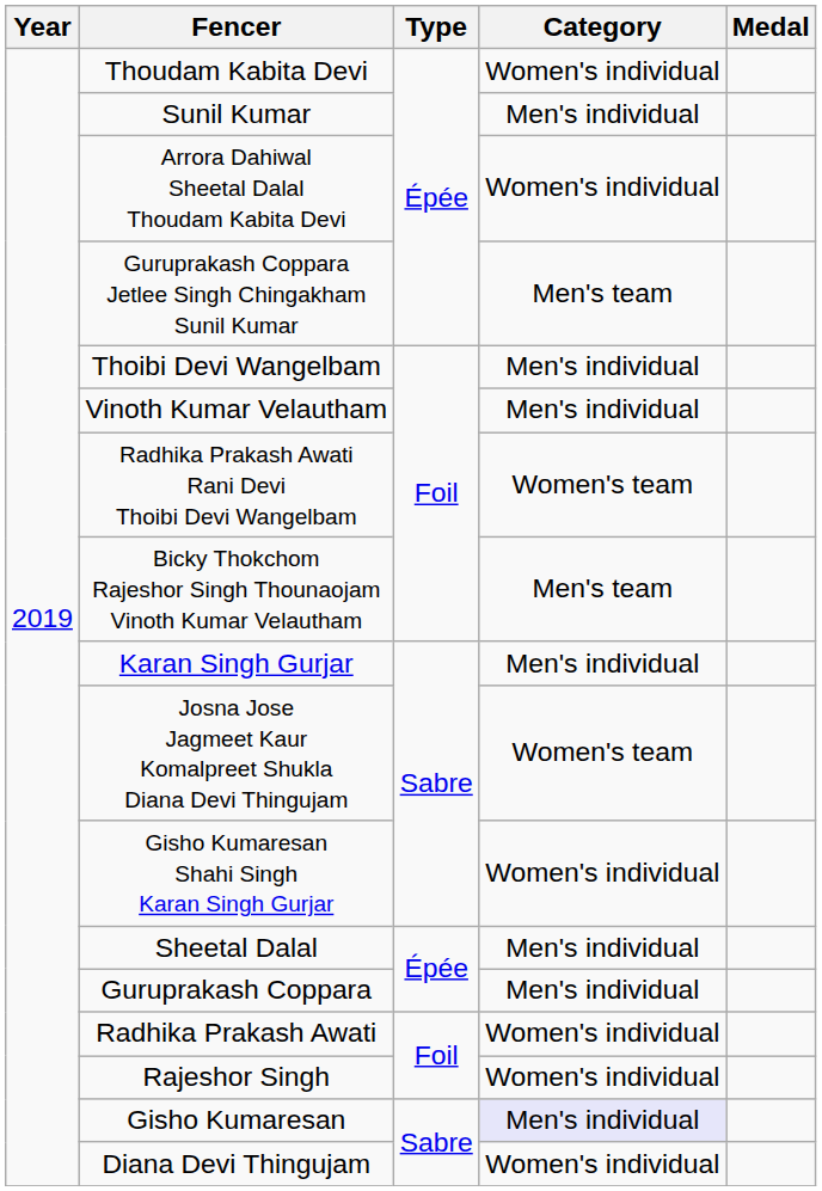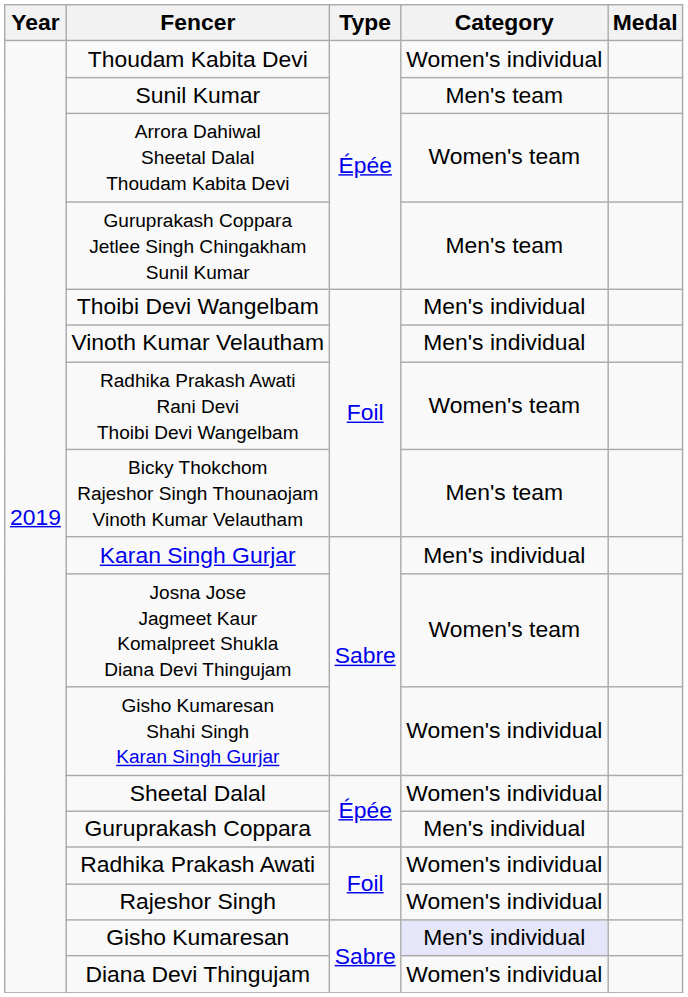Sunil Kumar | Category: Men's individual -> Men's team
Arrora Dahiwal Sheetal Dalal Thoudam Kabita Devi | Category: Women's individual -> Women's team
Sheetal Dalal | Category: Men's individual -> Women's individual
